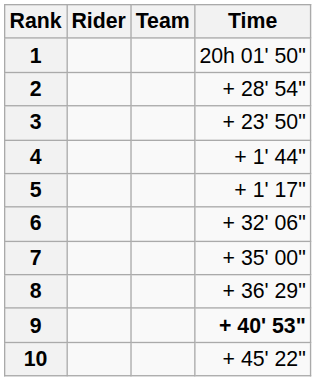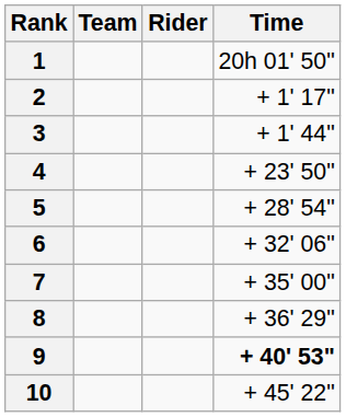columns swapped: Rider <-> Team
2 | Time: + 28' 54" -> + 1' 17"
3 | Time: + 23' 50" -> + 1' 44"
4 | Time: + 1' 44" -> + 23' 50"
5 | Time: + 1' 17" -> + 28' 54"
